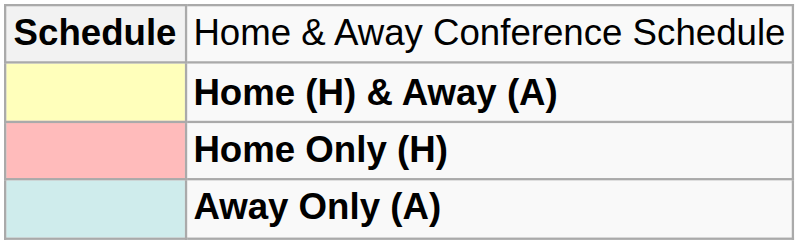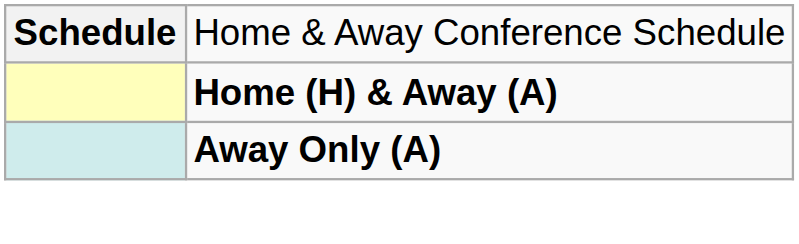- row: Home Only (H)
